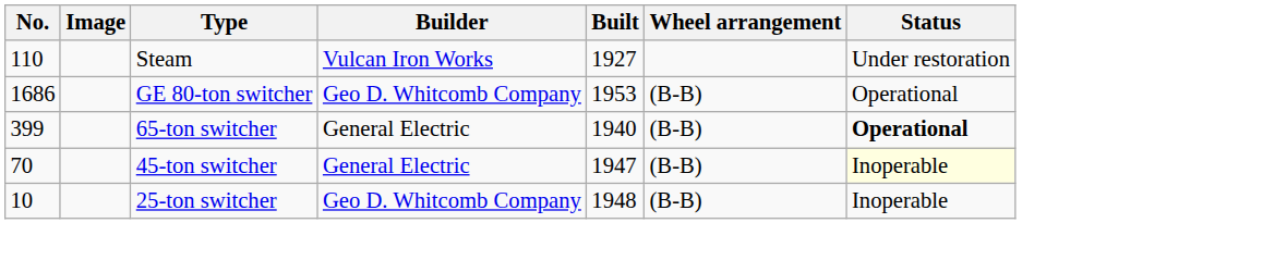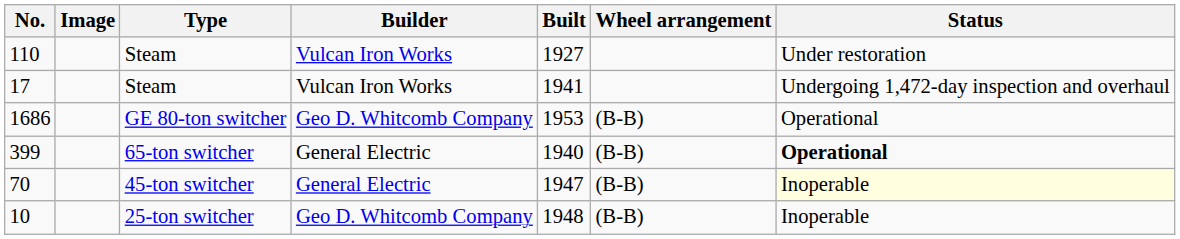+ row: 17 | Steam | Vulcan Iron Works | 1941 | Undergoing 1,472-day inspection and overhaul
